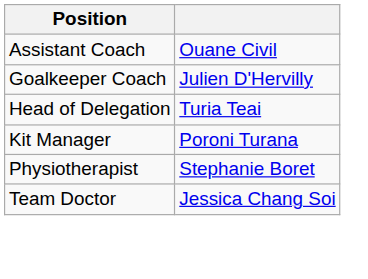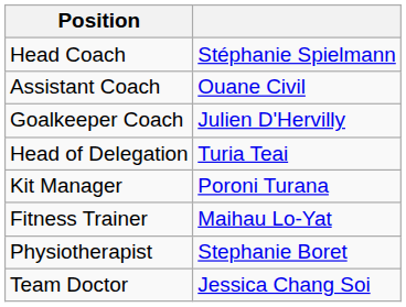+ row: Head Coach | Stéphanie Spielmann
+ row: Fitness Trainer | Maihau Lo-Yat
